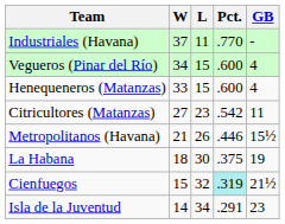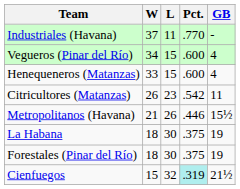Citricultores (Matanzas) | W: 27 -> 26
+ row: Forestales (Pinar del Río) | 18 | 30 | .375 | 19
- row: Isla de la Juventud | 14 | 34 | .291 | 23
